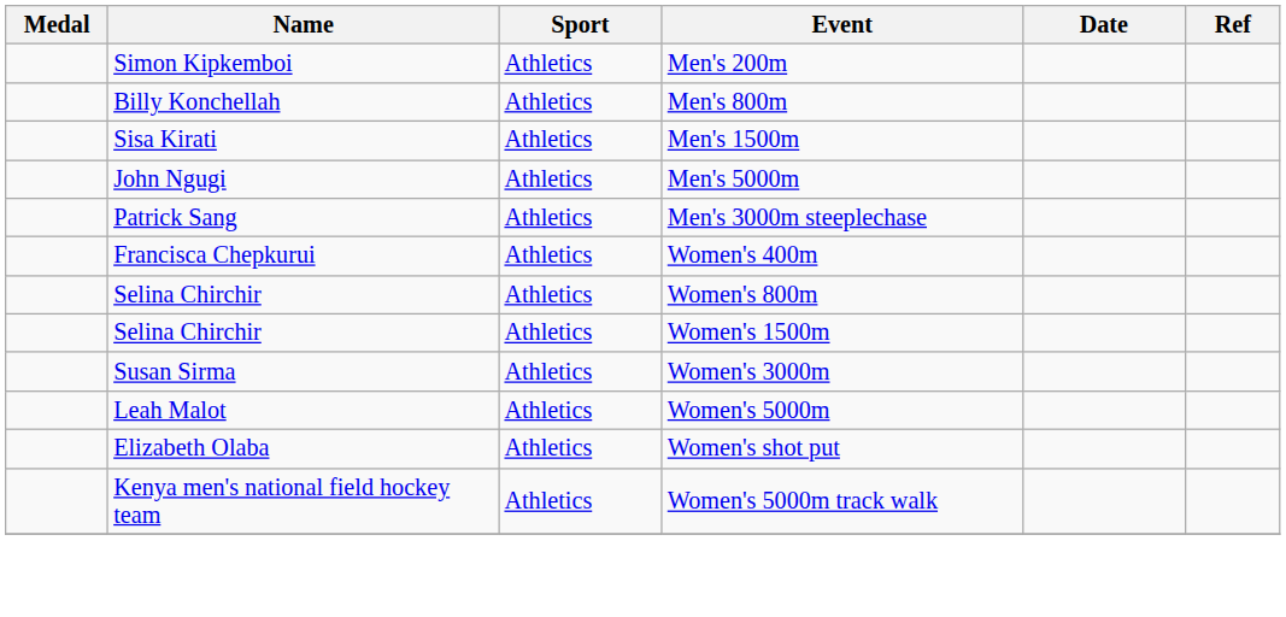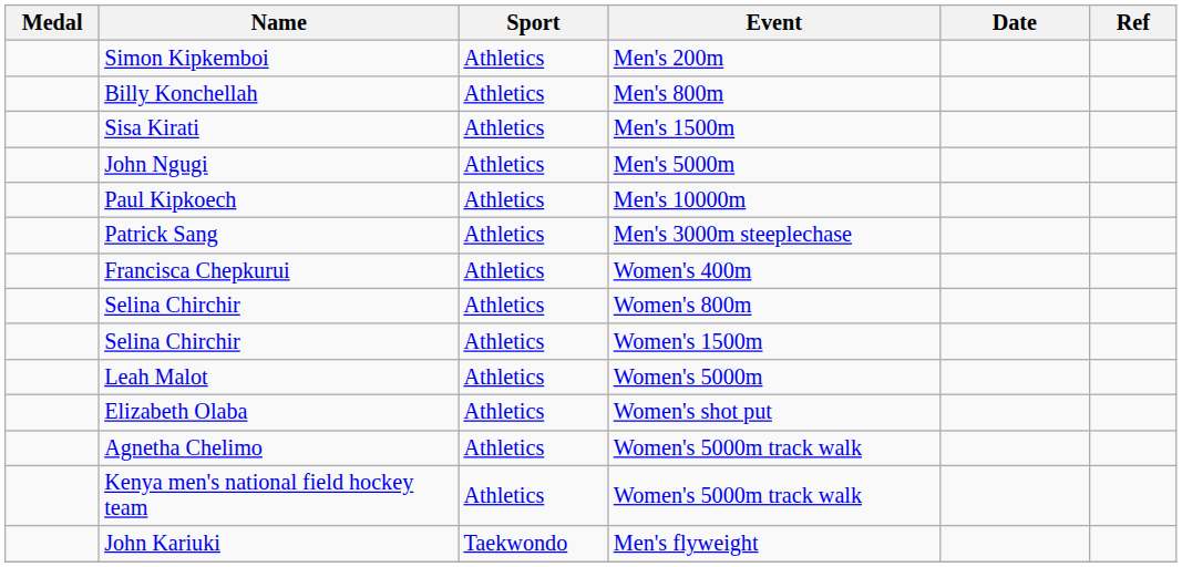+ row: Paul Kipkoech | Athletics | Men's 10000m
- row: Susan Sirma | Athletics | Women's 3000m
+ row: Agnetha Chelimo | Athletics | Women's 5000m track walk
+ row: John Kariuki | Taekwondo | Men's flyweight
